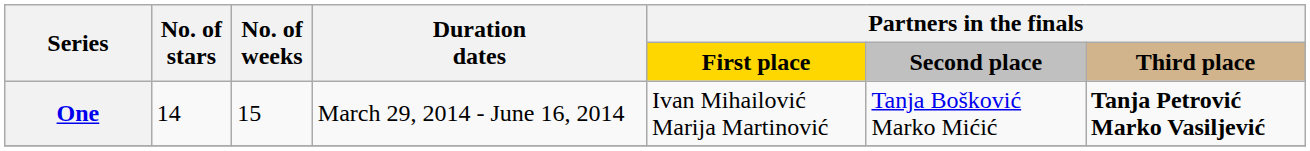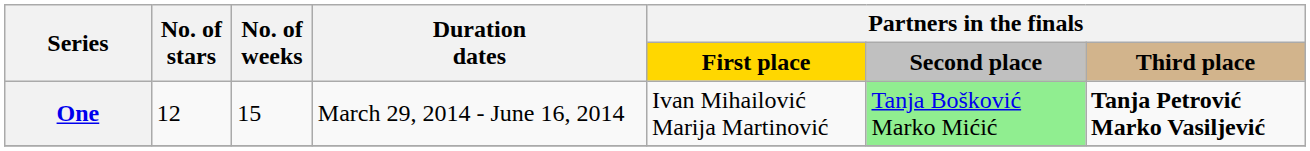One | No. of stars: 14 -> 12
One | Partners in the finals / Second place: no background -> lightgreen background
